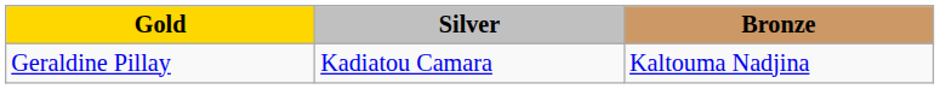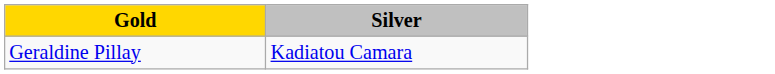- column: Bronze | Kaltouma Nadjina
